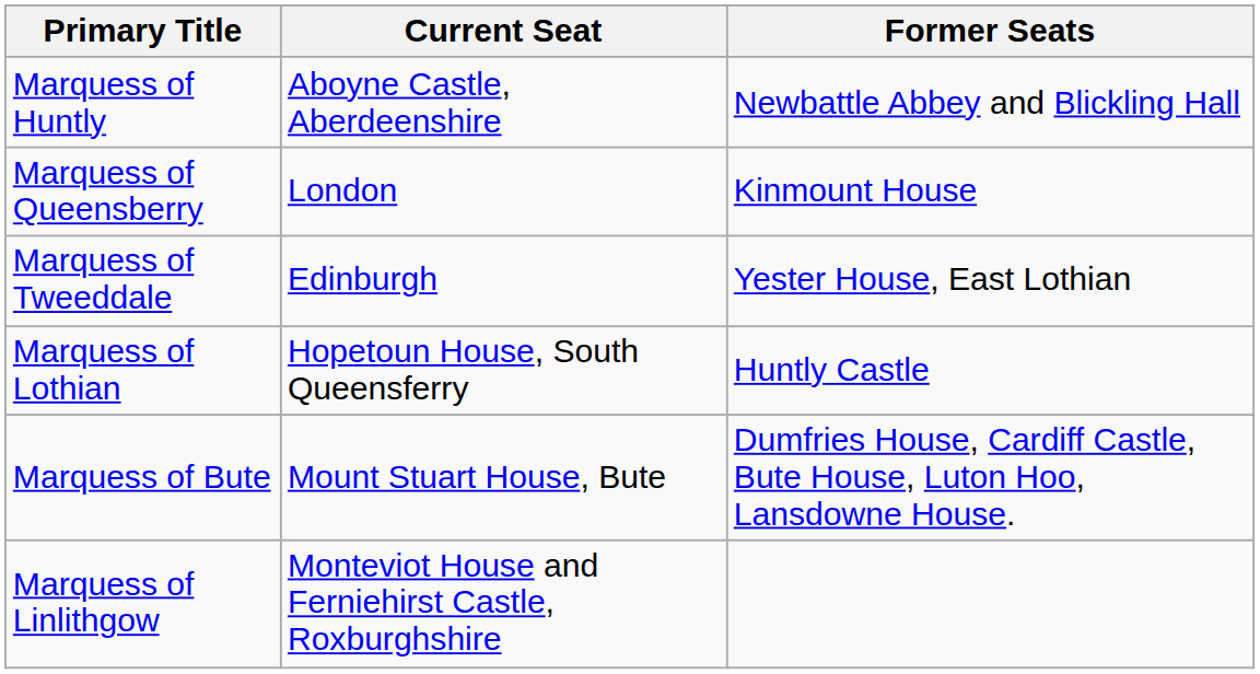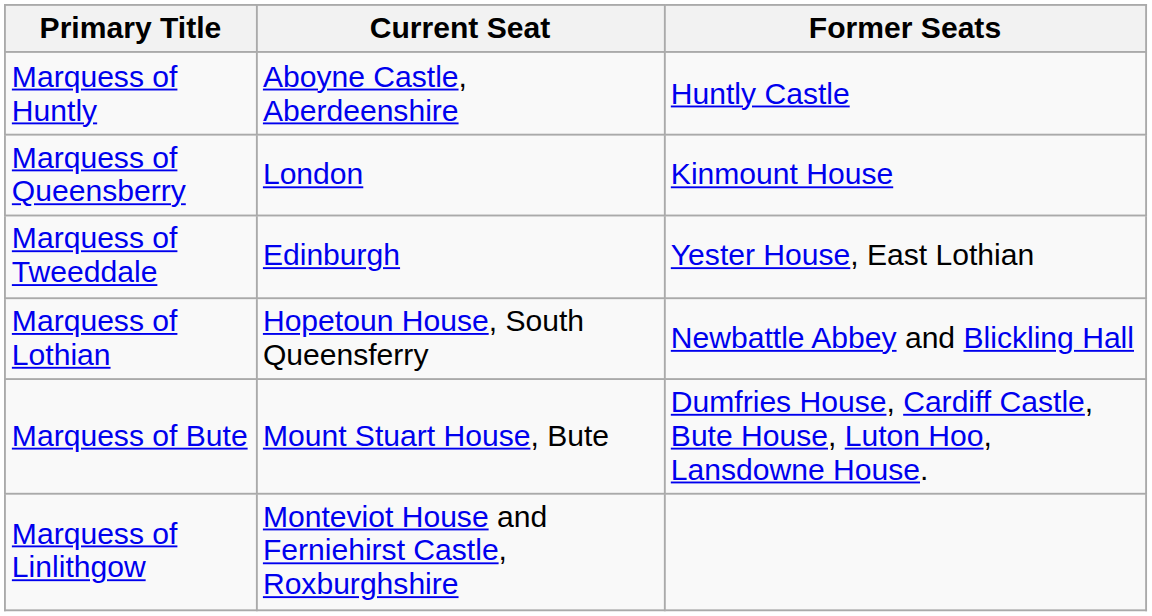Marquess of Huntly | Former Seats: Newbattle Abbey and Blickling Hall -> Huntly Castle
Marquess of Lothian | Former Seats: Huntly Castle -> Newbattle Abbey and Blickling Hall
